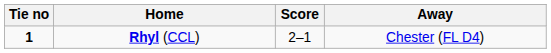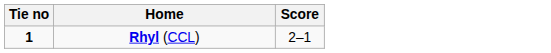- column: Away | Chester (FL D4)
